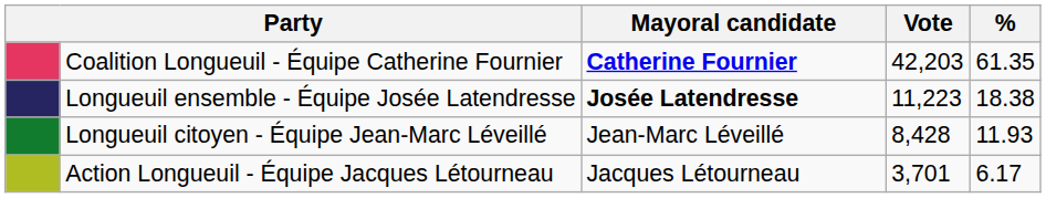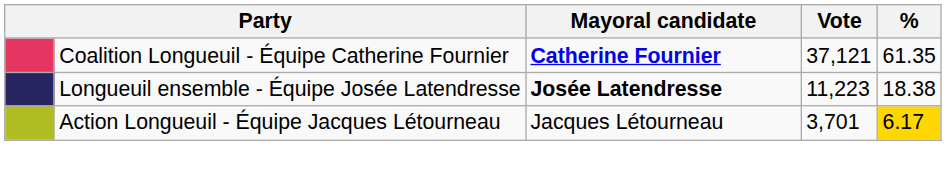Coalition Longueuil - Équipe Catherine Fournier | Vote: 42,203 -> 37,121
- row: Longueuil citoyen - Équipe Jean-Marc Léveillé | Jean-Marc Léveillé | 8,428 | 11.93
Action Longueuil - Équipe Jacques Létourneau | %: no background -> gold background
